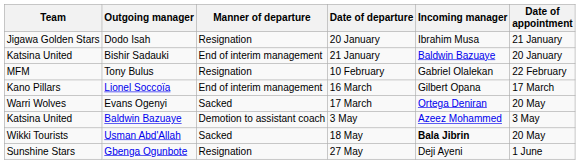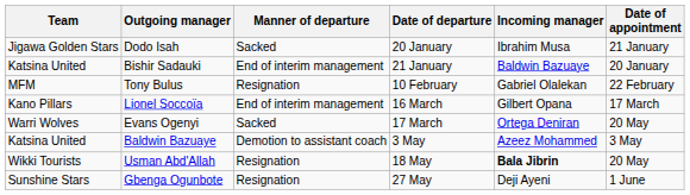Dodo Isah | Manner of departure: Resignation -> Sacked
Usman Abd'Allah | Manner of departure: Sacked -> Resignation
